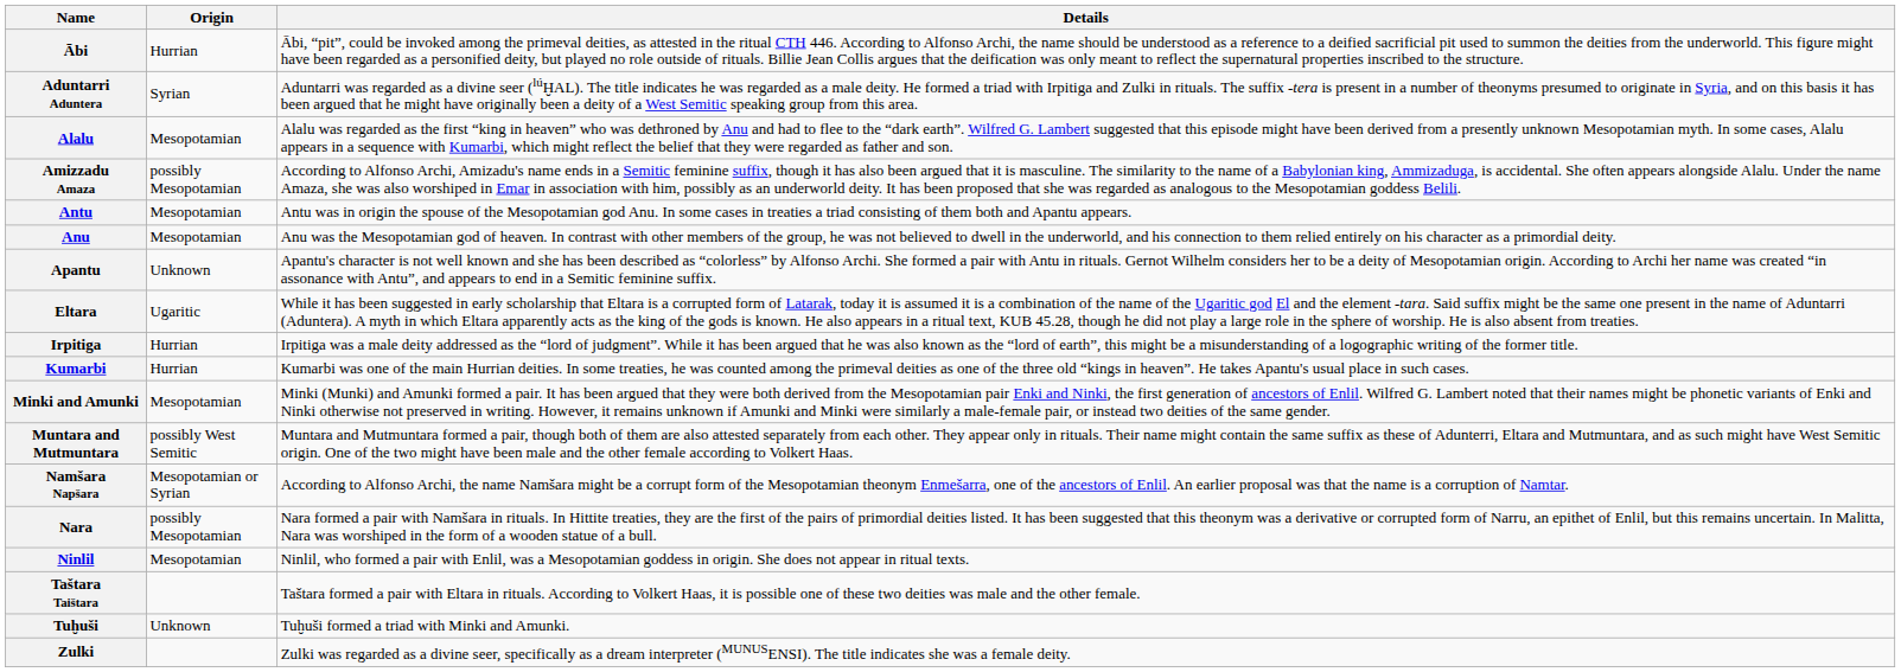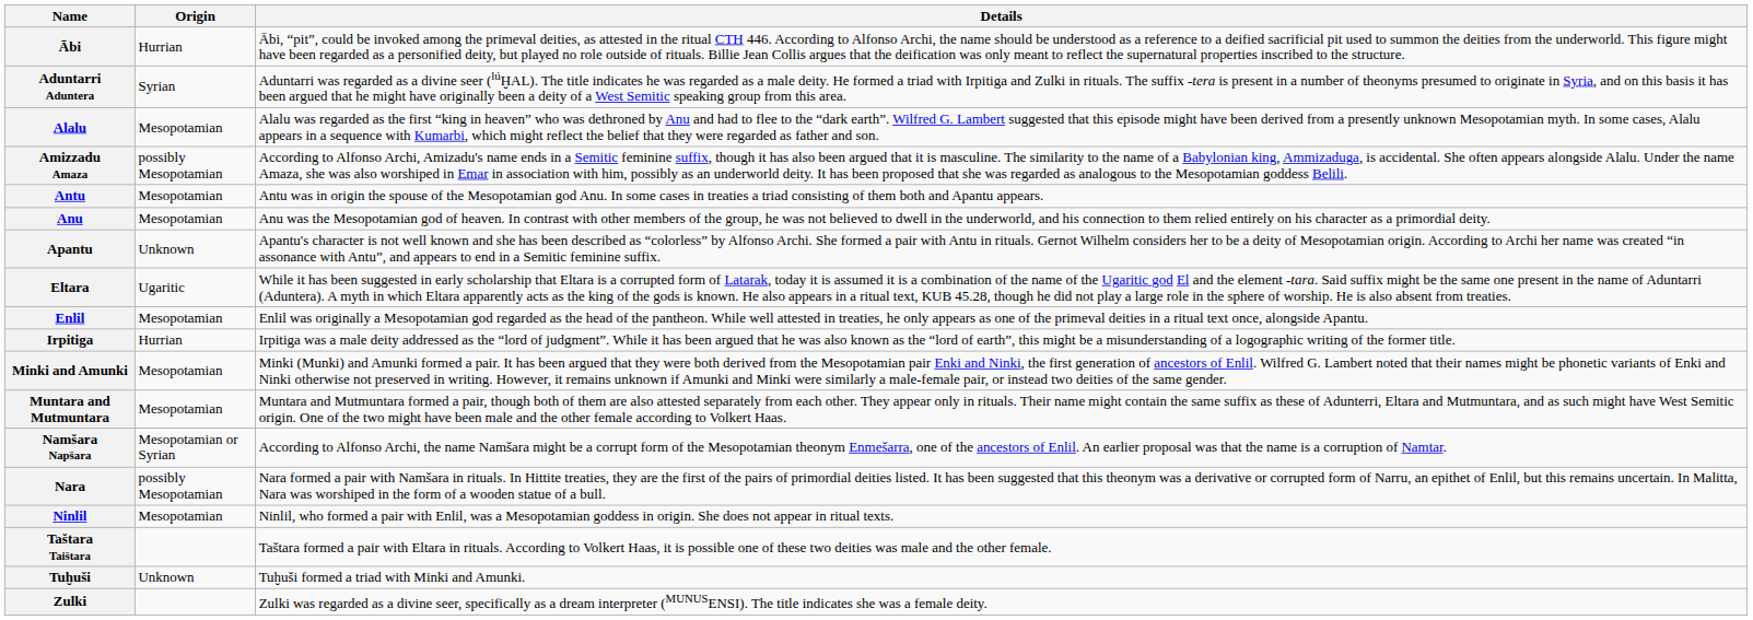+ row: Enlil | Mesopotamian | Enlil was originally a Mesopotamian god regarded as the head of the pantheon. While well attested in treaties, he only appears as one of the primeval deities in a ritual text once, alongside Apantu.
- row: Kumarbi | Hurrian | Kumarbi was one of the main Hurrian deities. In some treaties, he was counted among the primeval deities as one of the three old “kings in heaven”. He takes Apantu's usual place in such cases.
Muntara and Mutmuntara | Origin: possibly West Semitic -> Mesopotamian
